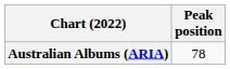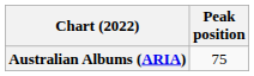Australian Albums (ARIA) | Peak position: 78 -> 75
